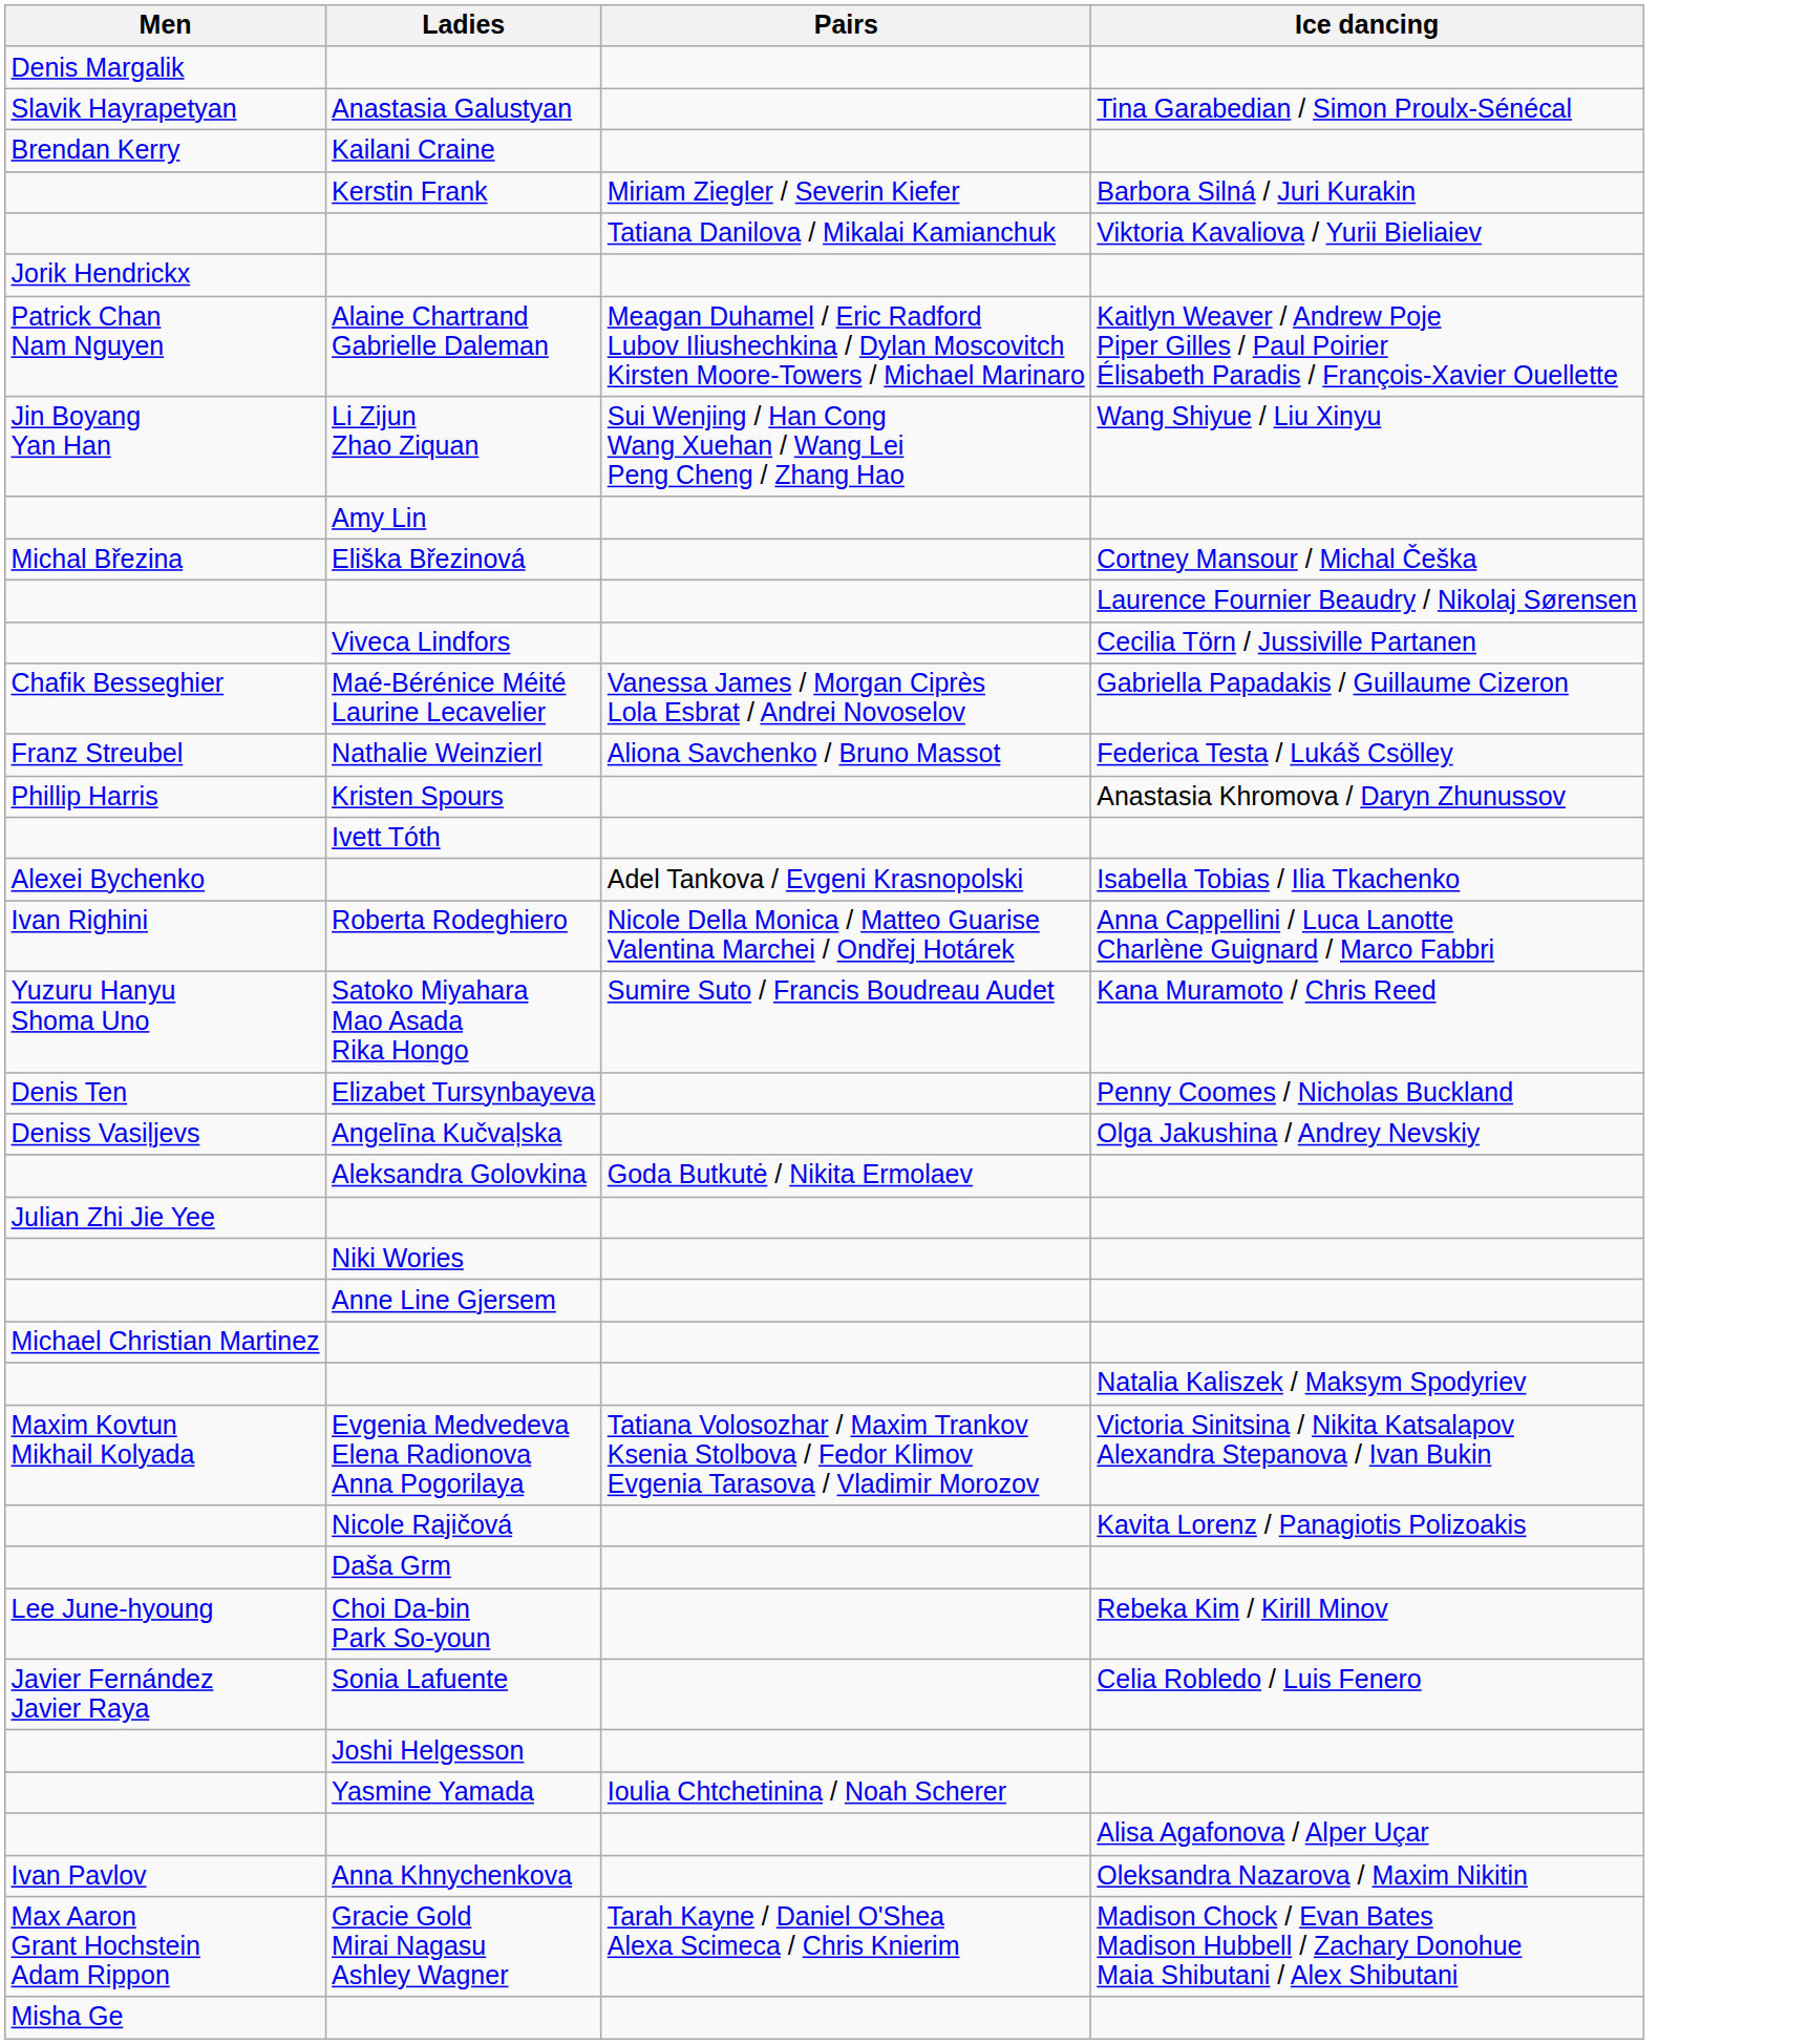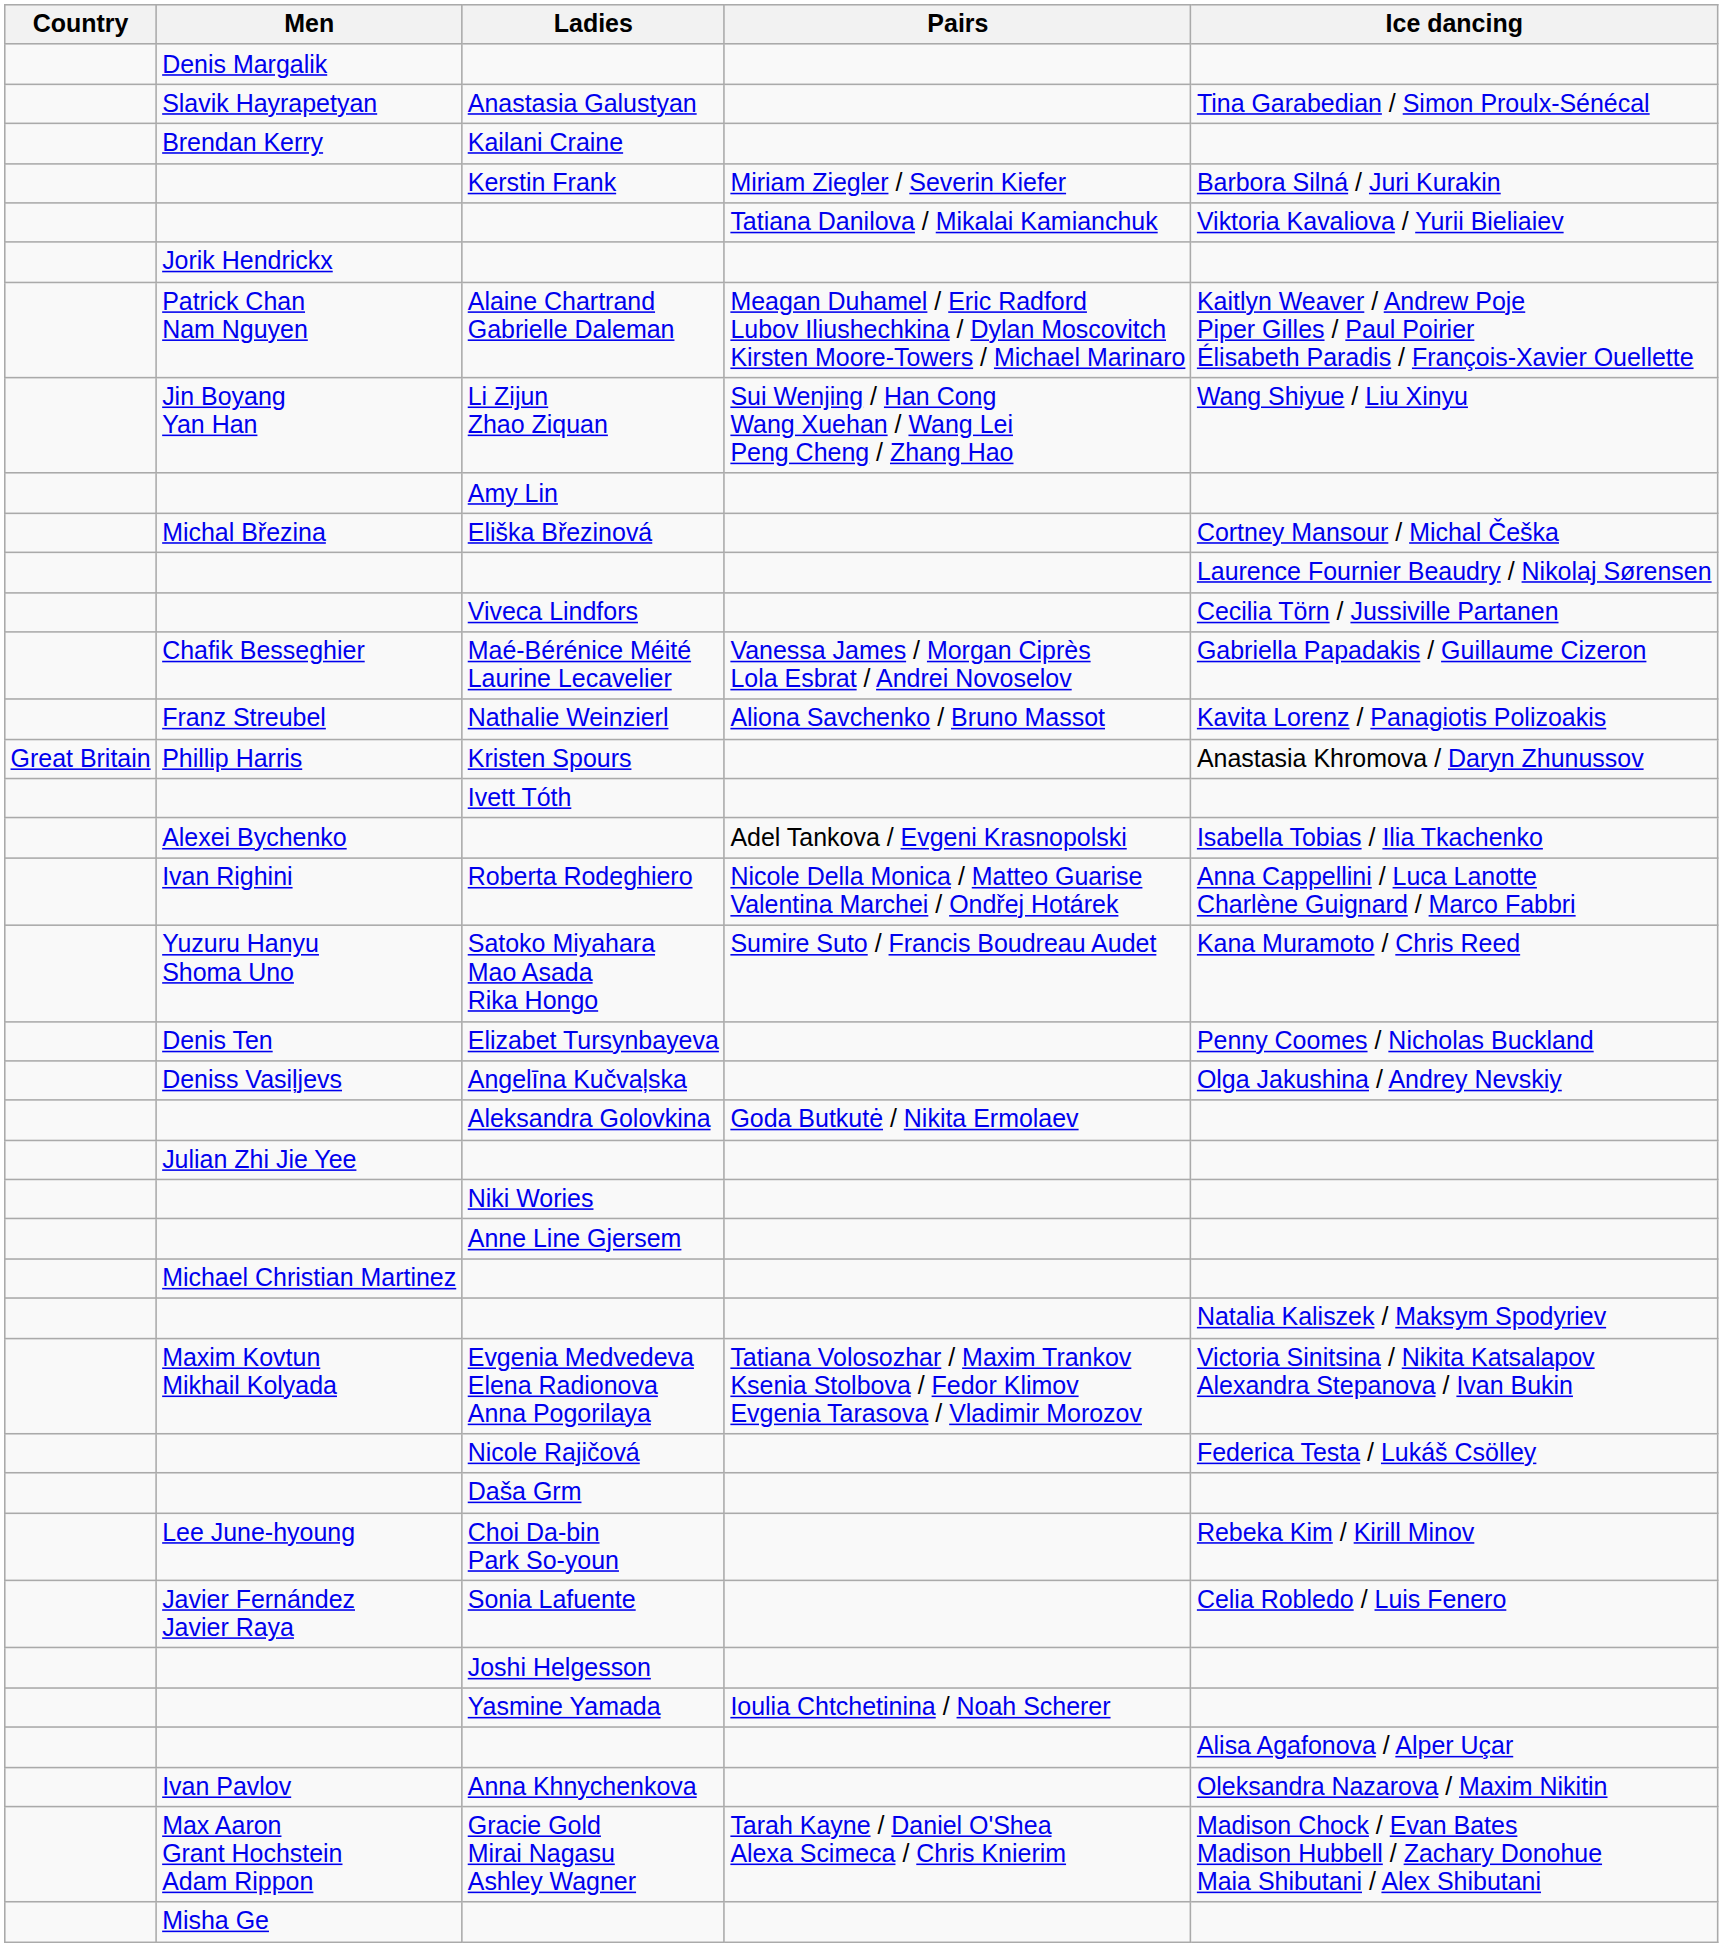+ column: Country | Great Britain
Nathalie Weinzierl | Ice dancing: Federica Testa / Lukáš Csölley -> Kavita Lorenz / Panagiotis Polizoakis
Nicole Rajičová | Ice dancing: Kavita Lorenz / Panagiotis Polizoakis -> Federica Testa / Lukáš Csölley
